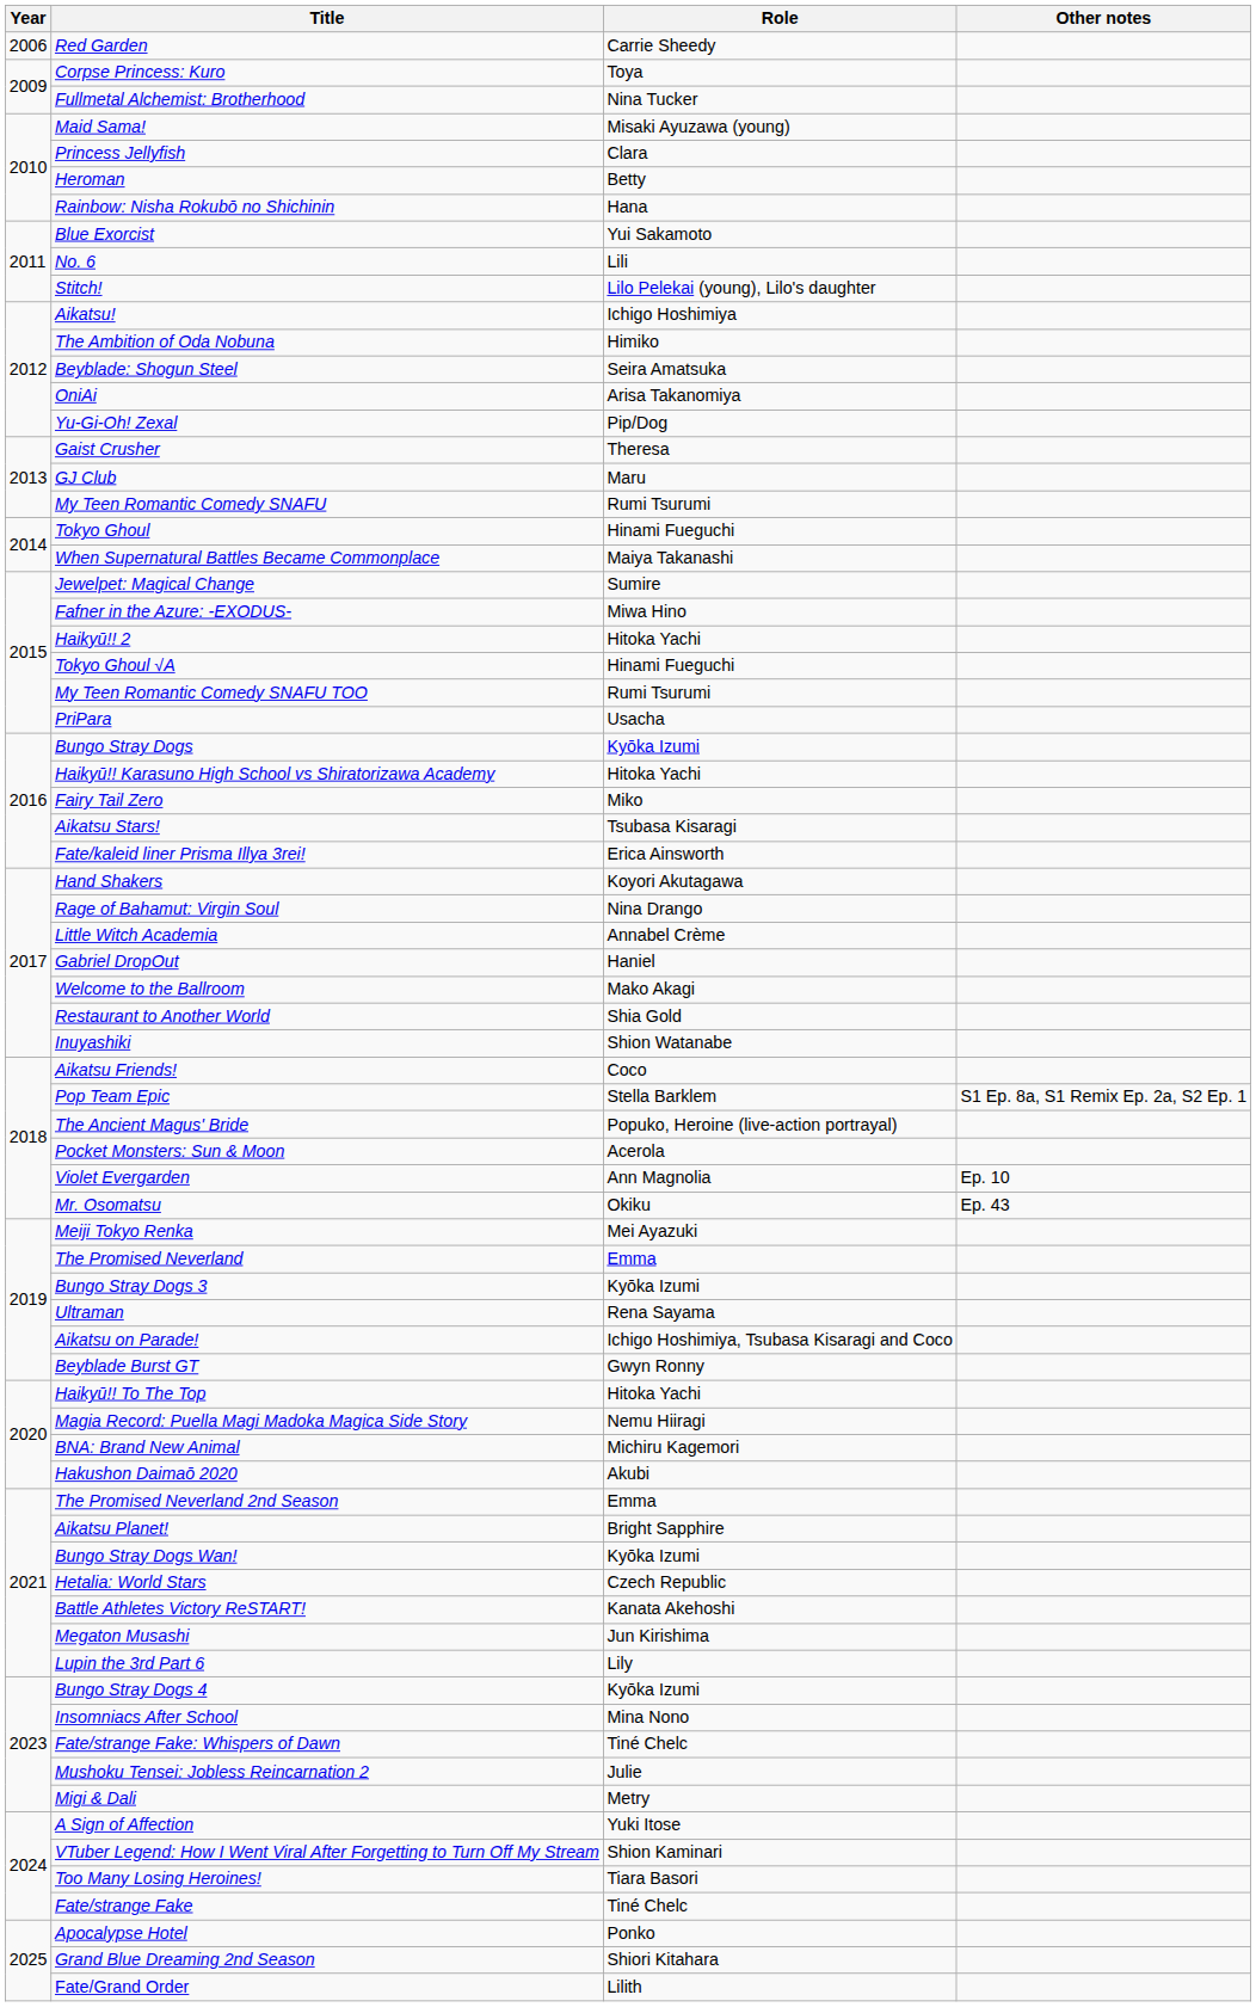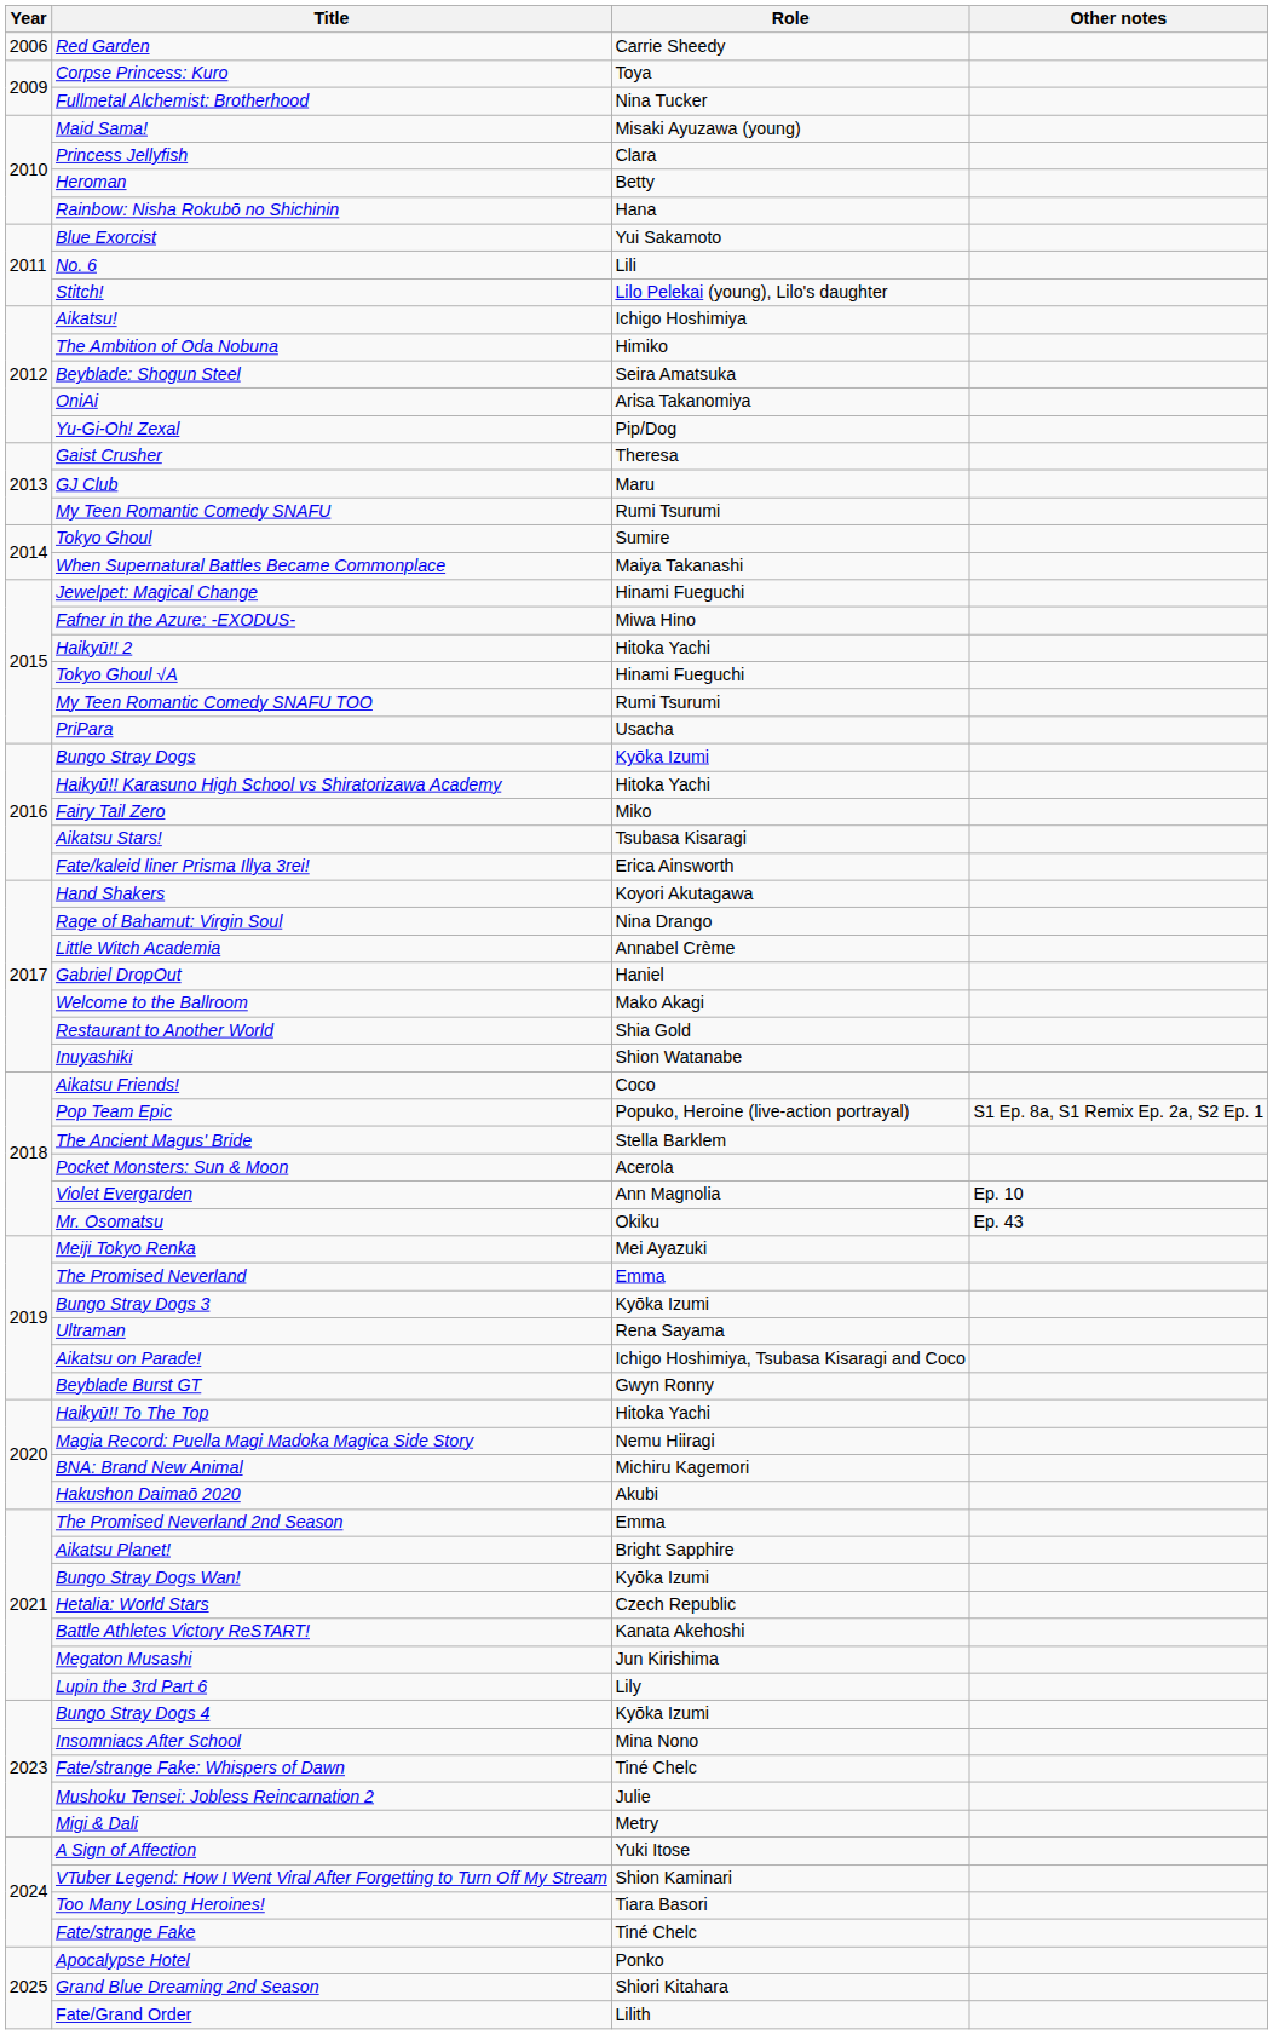Tokyo Ghoul | Role: Hinami Fueguchi -> Sumire
Jewelpet: Magical Change | Role: Sumire -> Hinami Fueguchi
Pop Team Epic | Role: Stella Barklem -> Popuko, Heroine (live-action portrayal)
The Ancient Magus' Bride | Role: Popuko, Heroine (live-action portrayal) -> Stella Barklem
